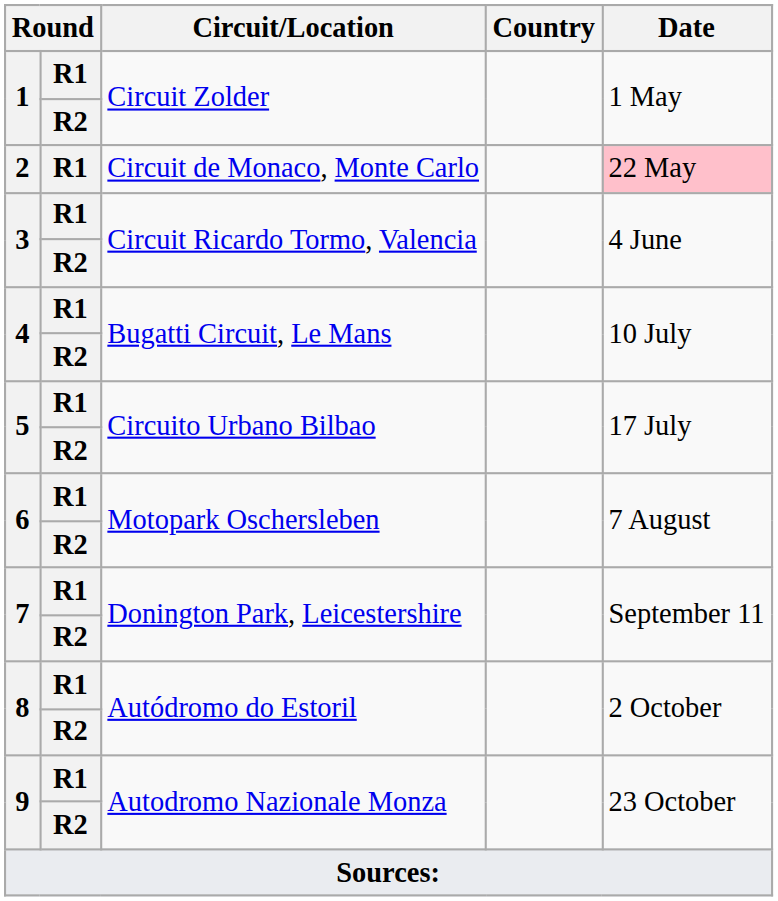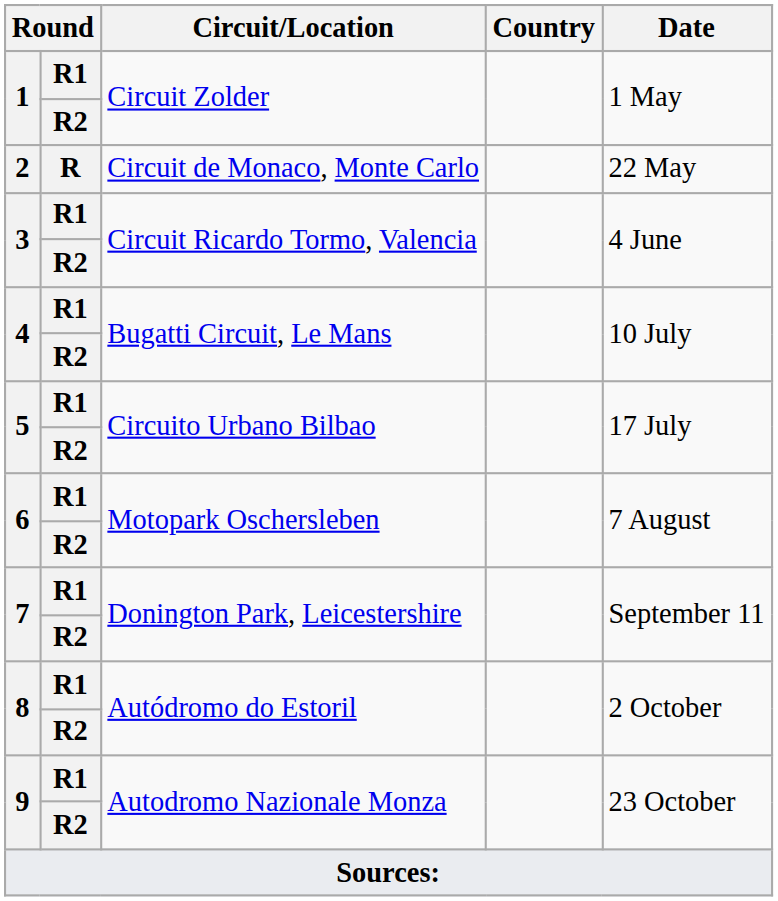2 | column 2: R1 -> R
2 | Date: pink background -> no background
